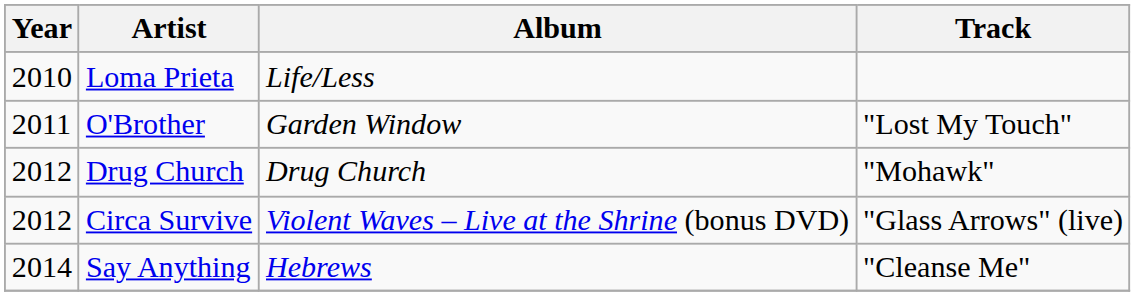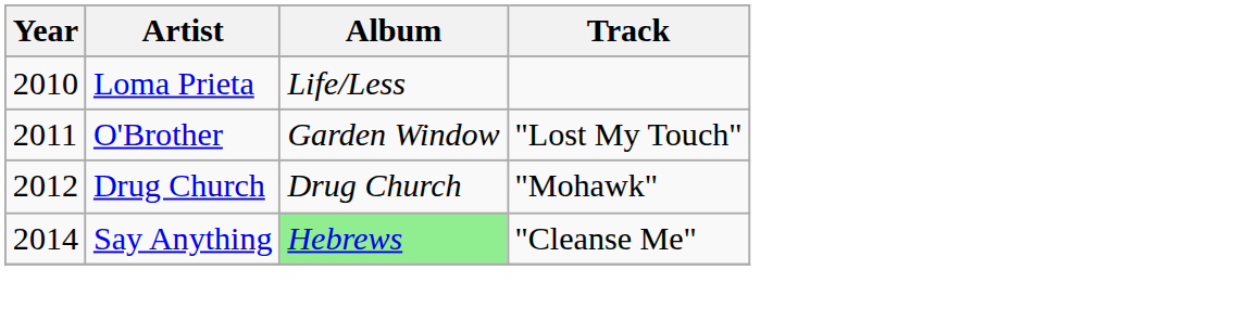- row: 2012 | Circa Survive | Violent Waves – Live at the Shrine (bonus DVD) | "Glass Arrows" (live)
Say Anything | Album: no background -> lightgreen background
